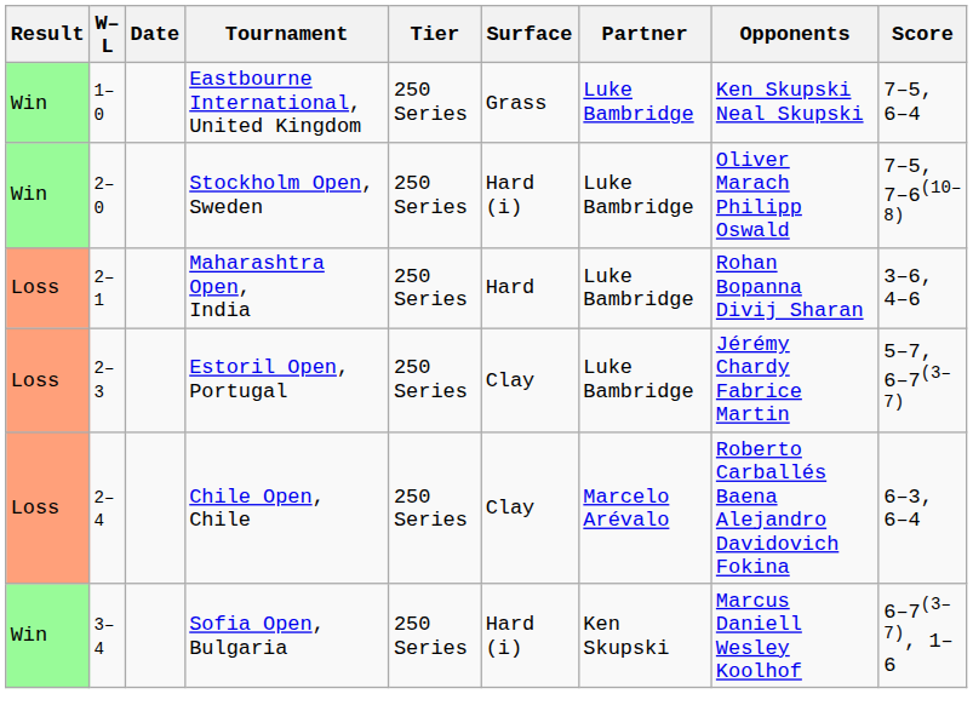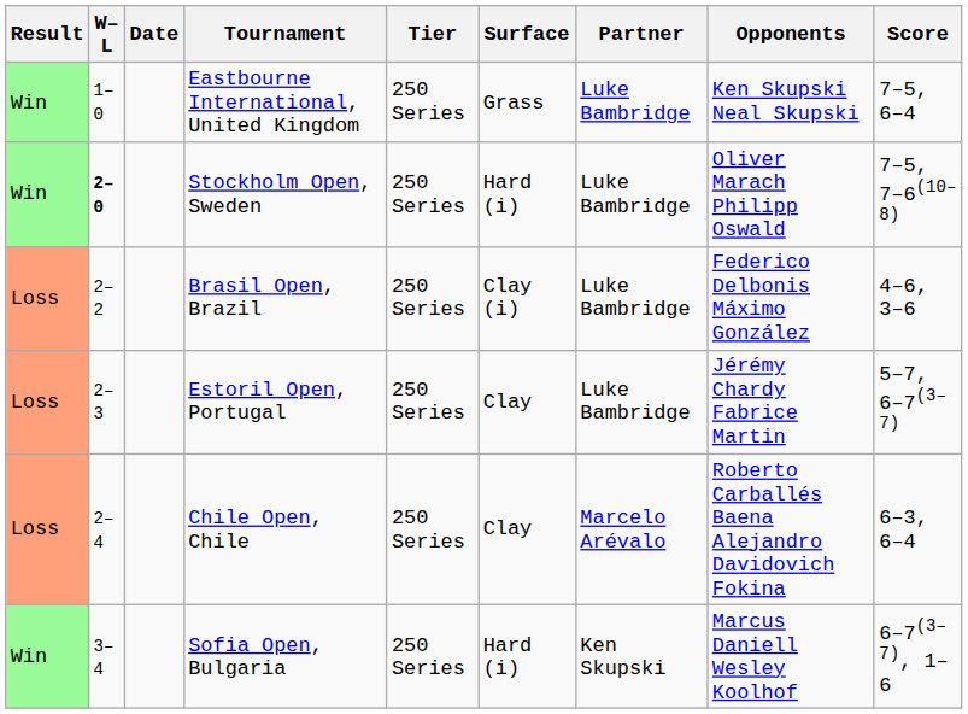Stockholm Open, Sweden | W–L: normal -> bold
- row: Loss | 2–1 | Maharashtra Open, India | 250 Series | Hard | Luke Bambridge | Rohan Bopanna Divij Sharan | 3–6, 4–6
+ row: Loss | 2–2 | Brasil Open, Brazil | 250 Series | Clay (i) | Luke Bambridge | Federico Delbonis Máximo González | 4–6, 3–6
